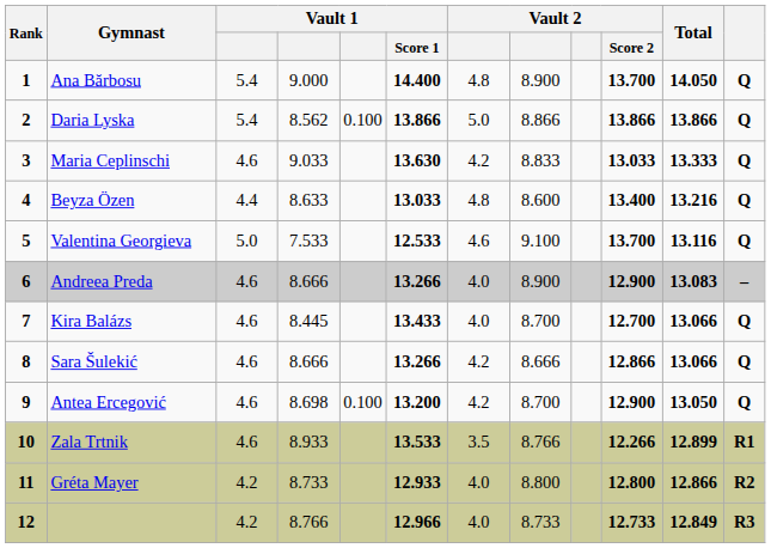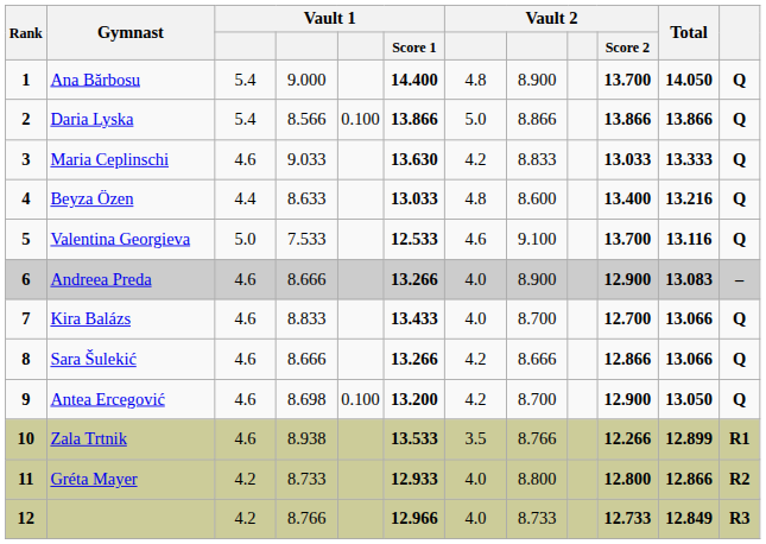Daria Lyska | column 4: 8.562 -> 8.566
Kira Balázs | column 4: 8.445 -> 8.833
Zala Trtnik | column 4: 8.933 -> 8.938
